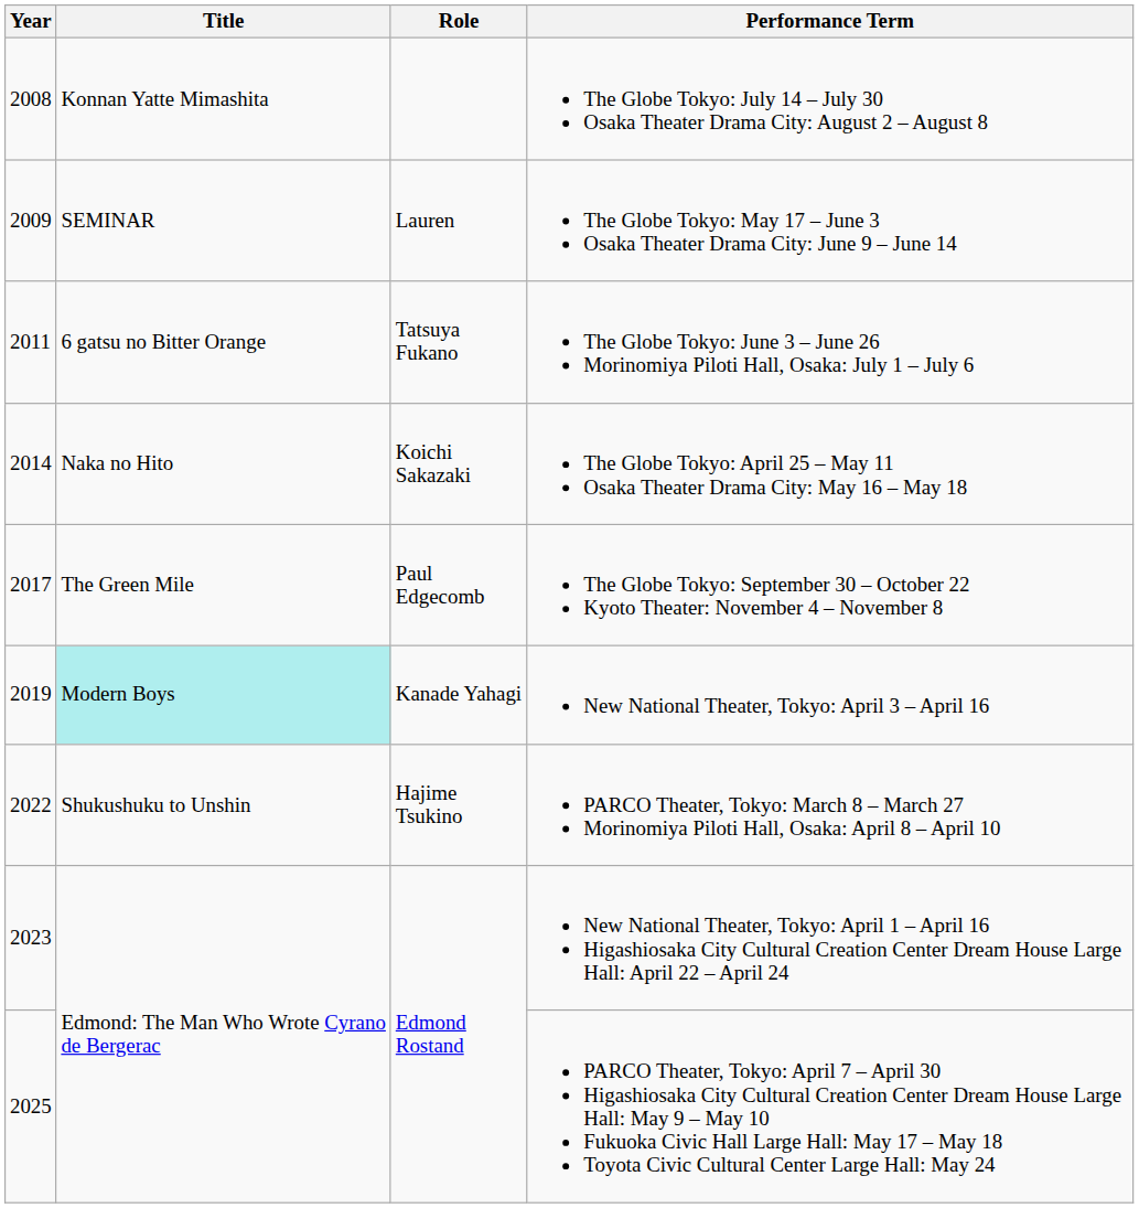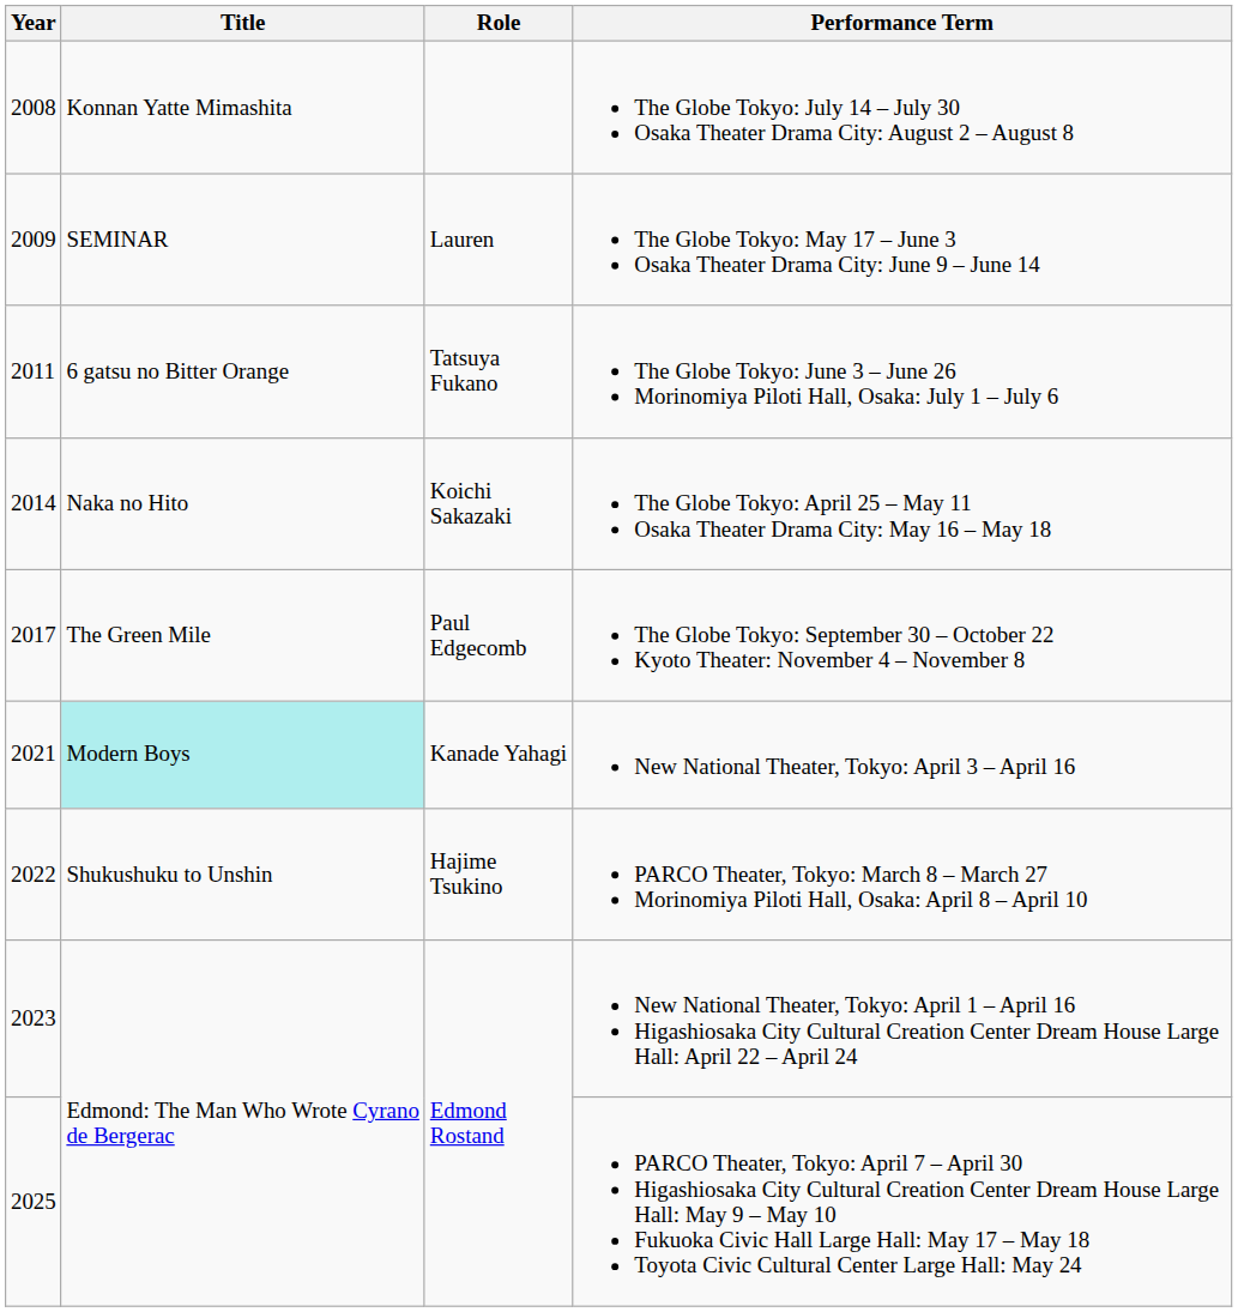New National Theater, Tokyo: April 3 – April 16 | Year: 2019 -> 2021
